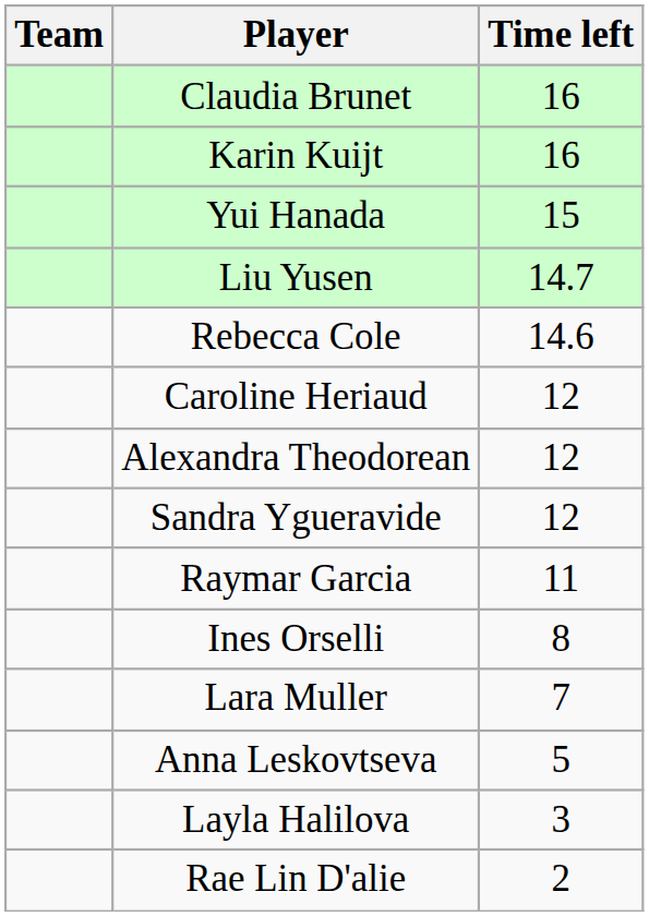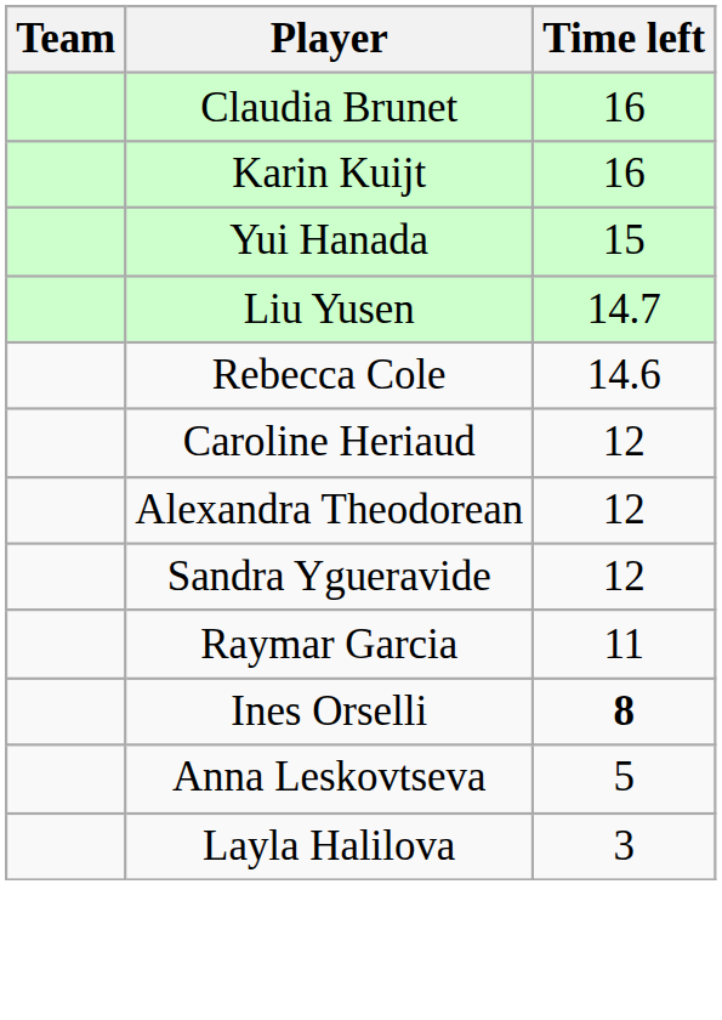Ines Orselli | Time left: normal -> bold
- row: Lara Muller | 7
- row: Rae Lin D'alie | 2
